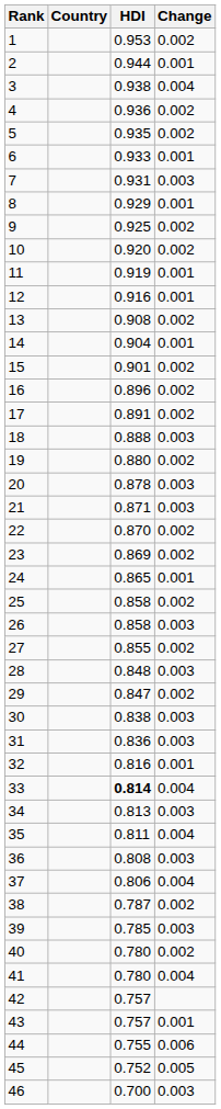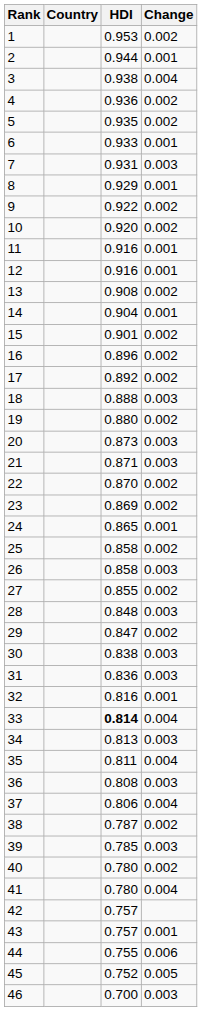9 | HDI: 0.925 -> 0.922
11 | HDI: 0.919 -> 0.916
17 | HDI: 0.891 -> 0.892
20 | HDI: 0.878 -> 0.873
